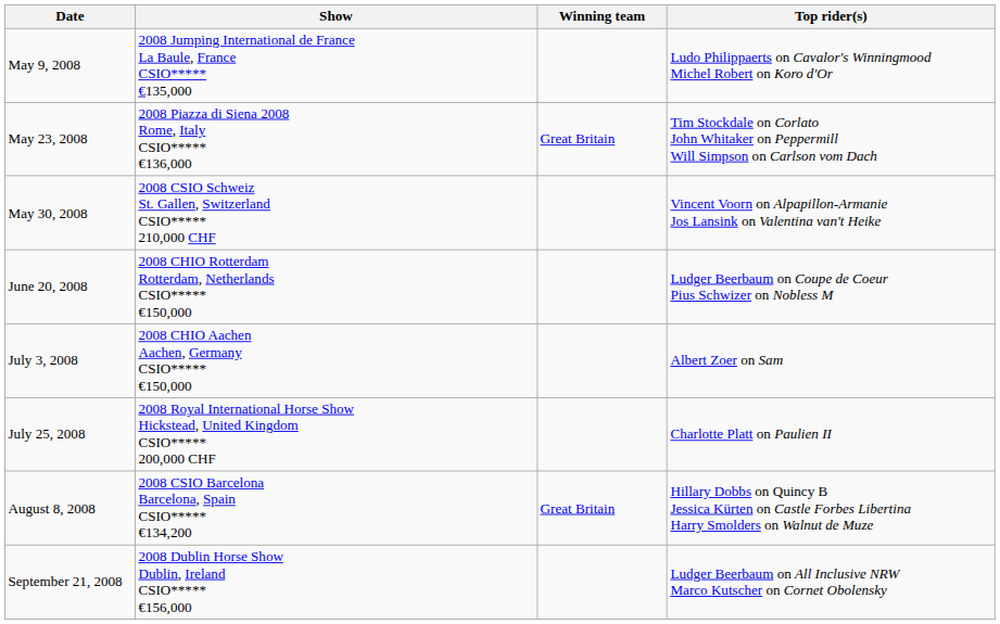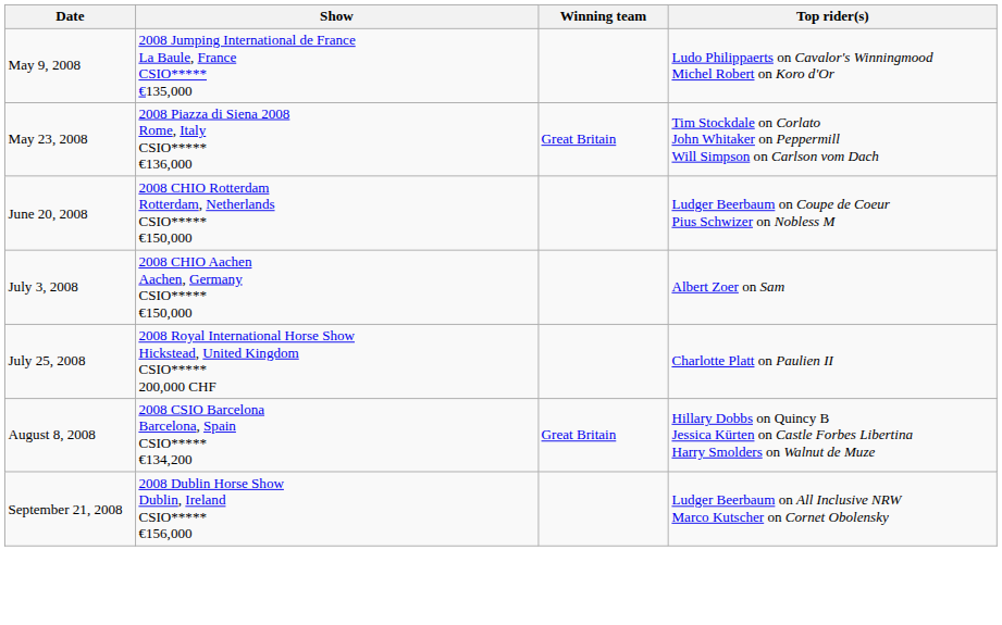- row: May 30, 2008 | 2008 CSIO Schweiz St. Gallen, Switzerland CSIO***** 210,000 CHF | Vincent Voorn on Alpapillon-Armanie Jos Lansink on Valentina van't Heike
